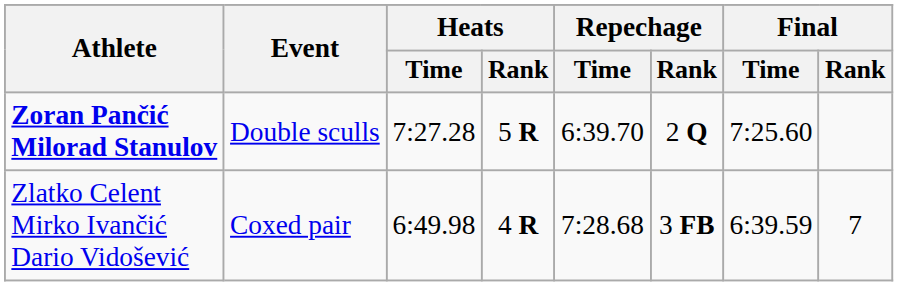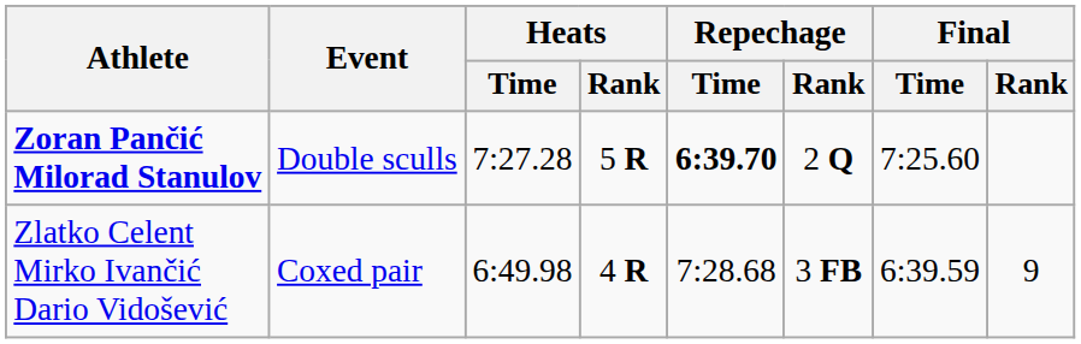Zoran Pančić Milorad Stanulov | Repechage / Time: normal -> bold
Zlatko Celent Mirko Ivančić Dario Vidošević | Final / Rank: 7 -> 9
